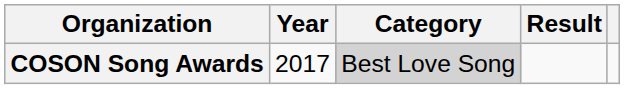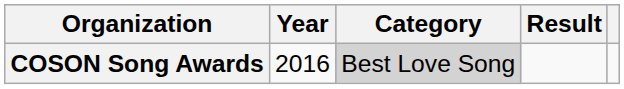COSON Song Awards | Year: 2017 -> 2016
